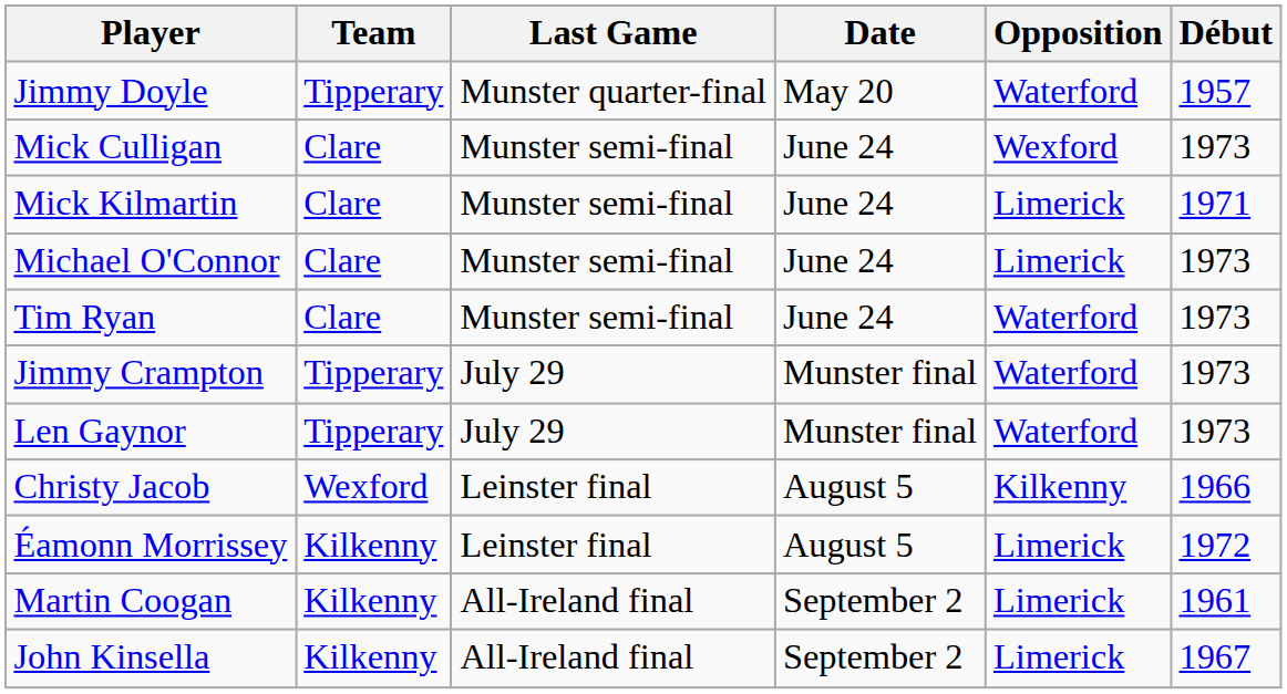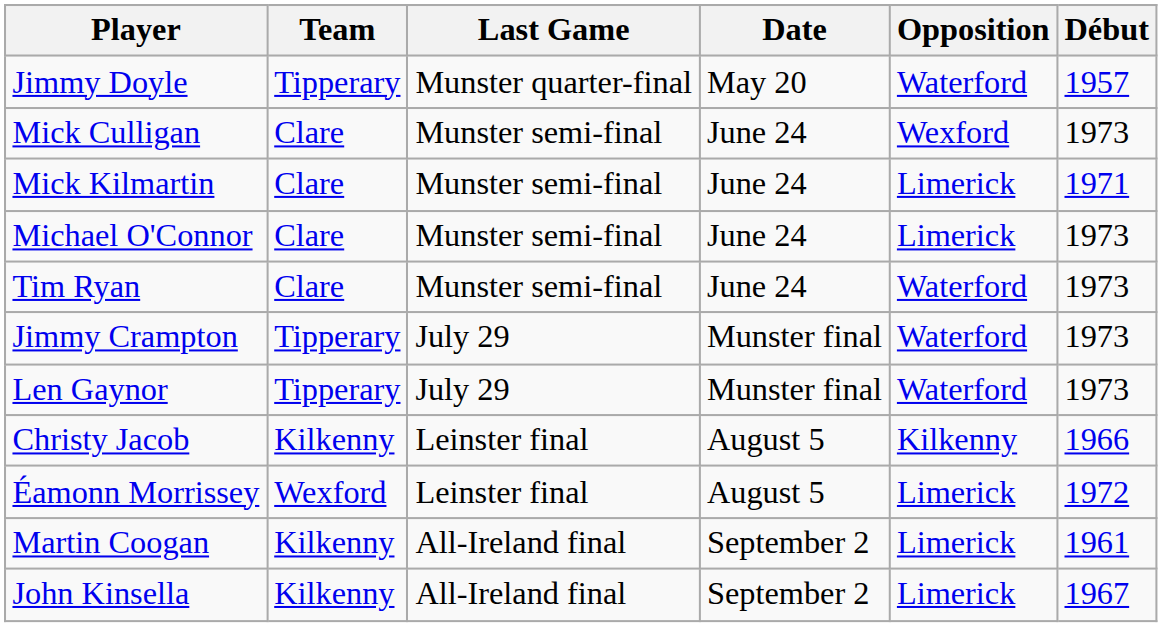Christy Jacob | Team: Wexford -> Kilkenny
Éamonn Morrissey | Team: Kilkenny -> Wexford
